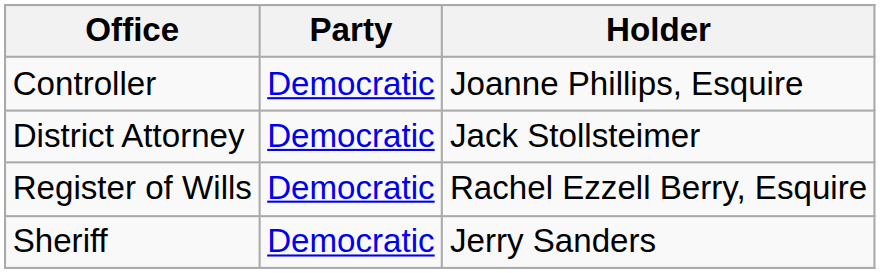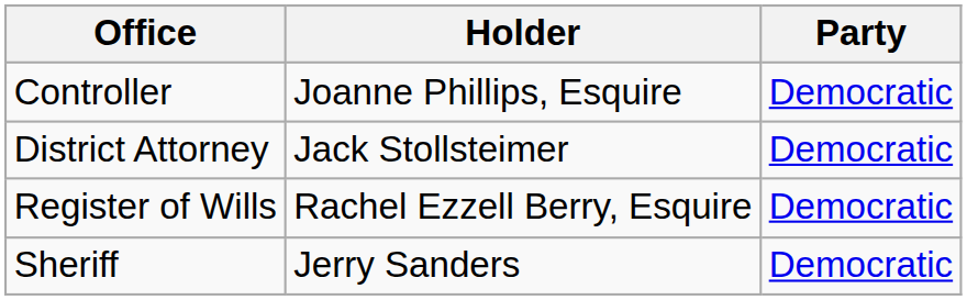columns swapped: Holder <-> Party
